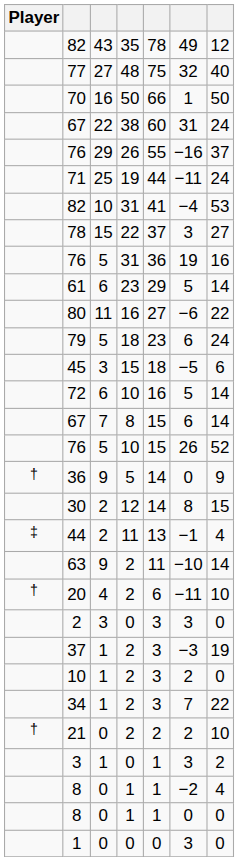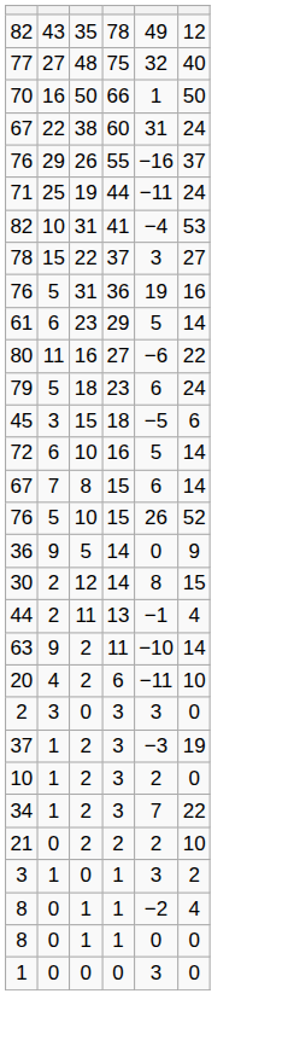- column: Player | † | ‡ | † | †
